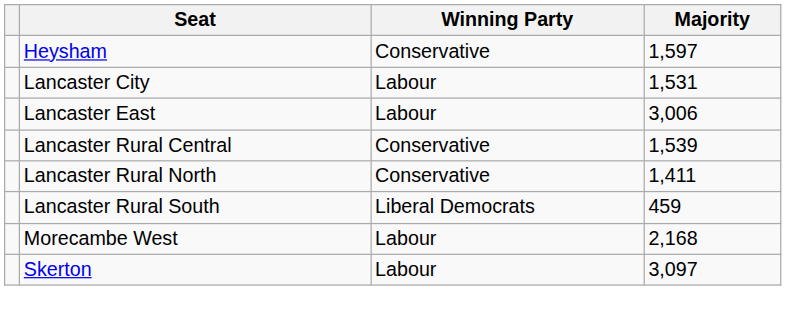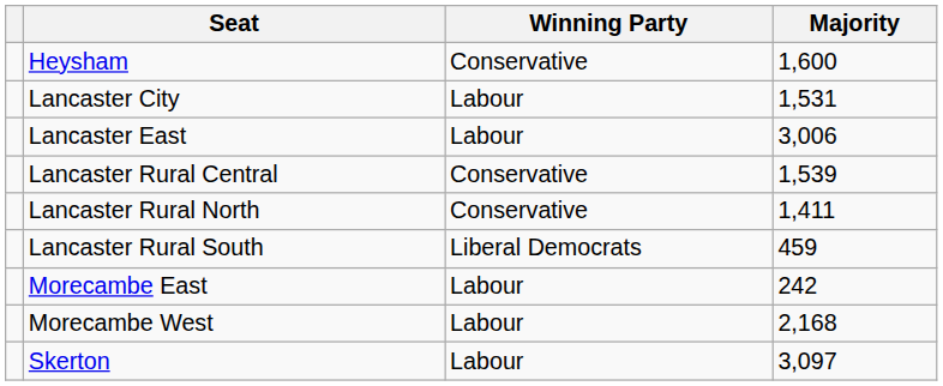Heysham | Majority: 1,597 -> 1,600
+ row: Morecambe East | Labour | 242
